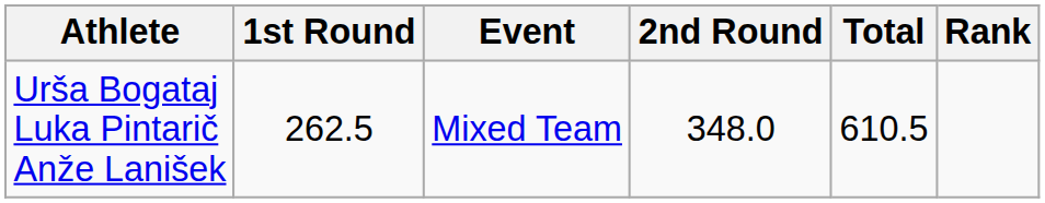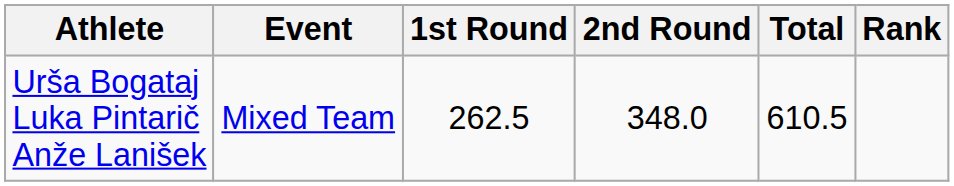columns swapped: Event <-> 1st Round
